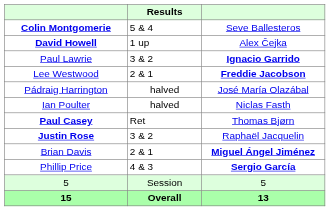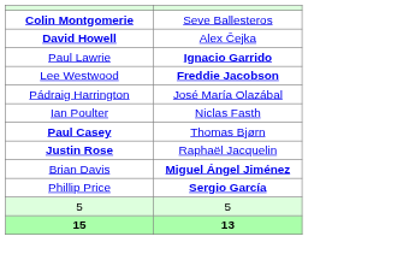- column: Results | 5 & 4 | 1 up | 3 & 2 | 2 & 1 | halved | halved | Ret | 3 & 2 | 2 & 1 | 4 & 3 | Session | Overall
